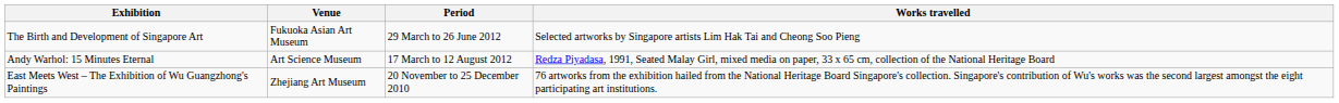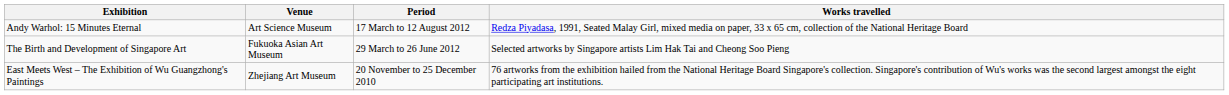rows swapped: Andy Warhol: 15 Minutes Eternal <-> The Birth and Development of Singapore Art
